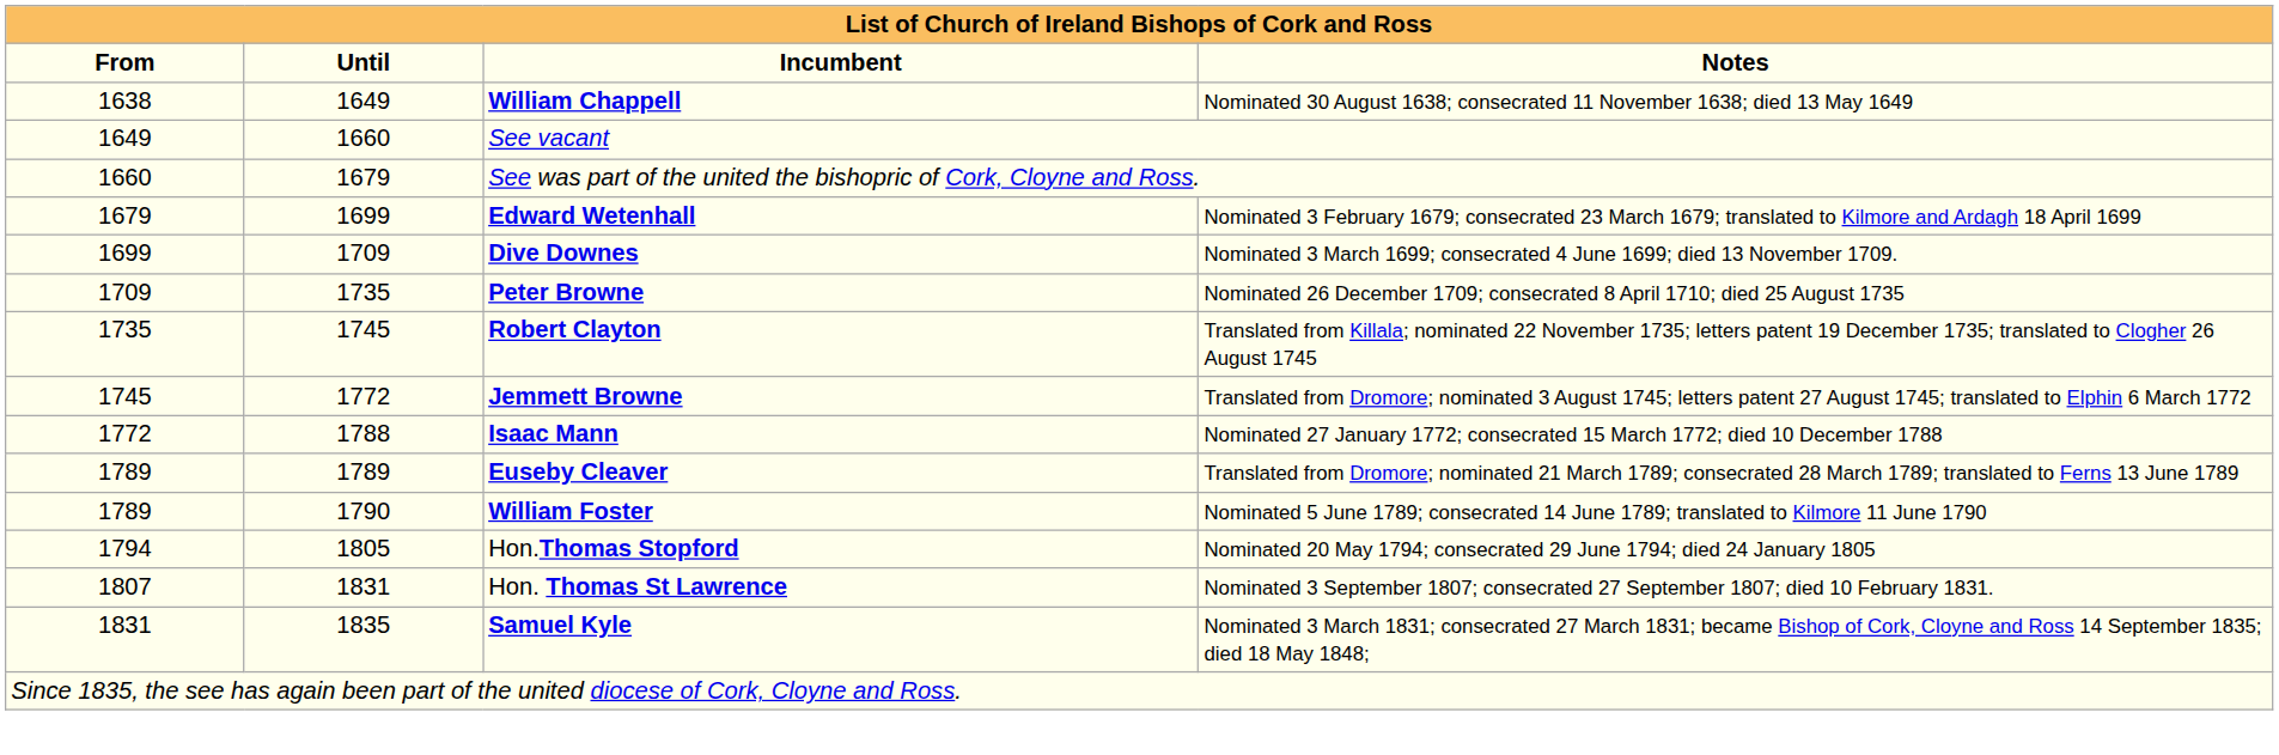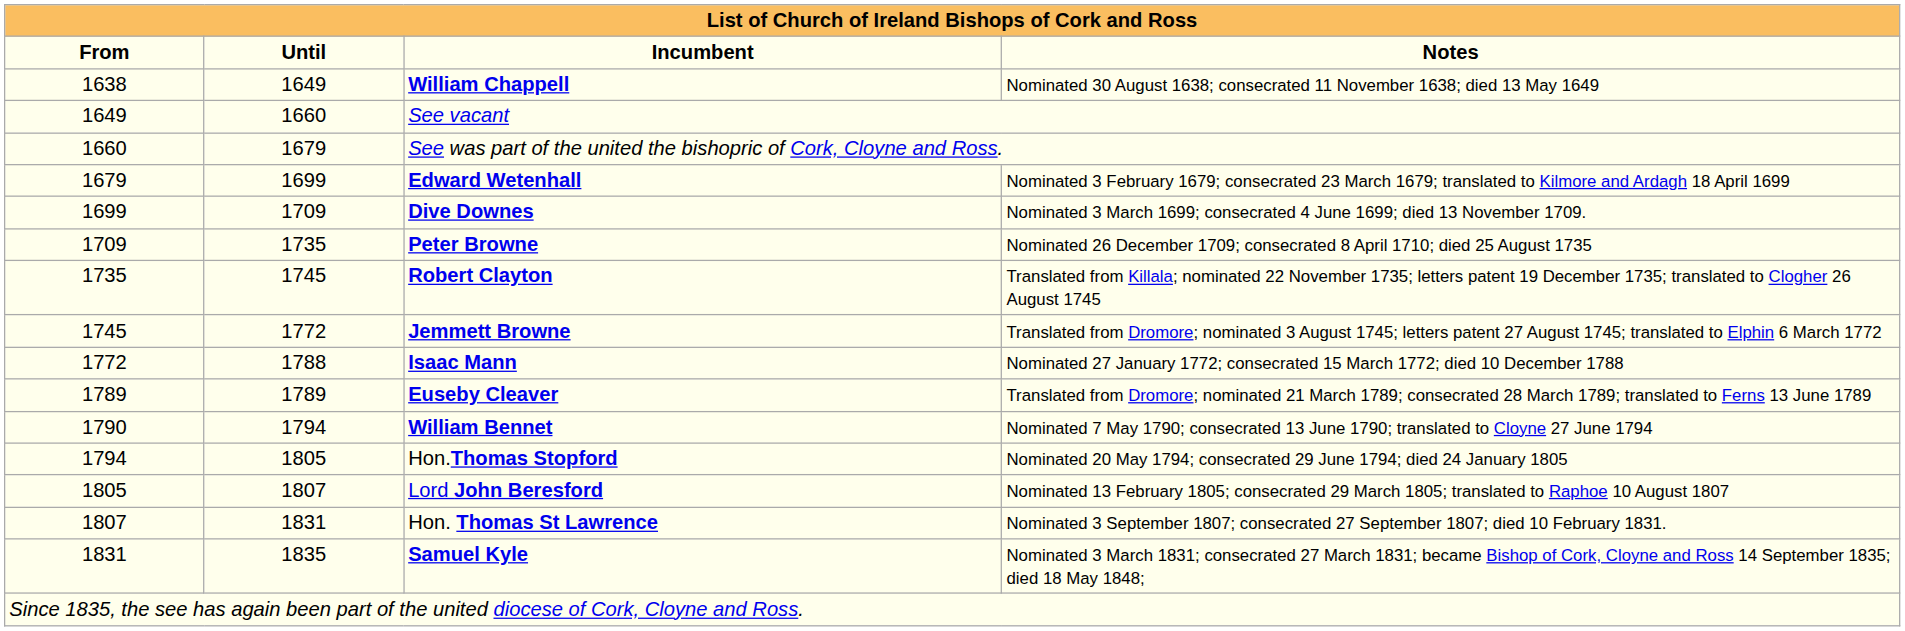- row: 1789 | 1790 | William Foster | Nominated 5 June 1789; consecrated 14 June 1789; translated to Kilmore 11 June 1790
+ row: 1790 | 1794 | William Bennet | Nominated 7 May 1790; consecrated 13 June 1790; translated to Cloyne 27 June 1794
+ row: 1805 | 1807 | Lord John Beresford | Nominated 13 February 1805; consecrated 29 March 1805; translated to Raphoe 10 August 1807
